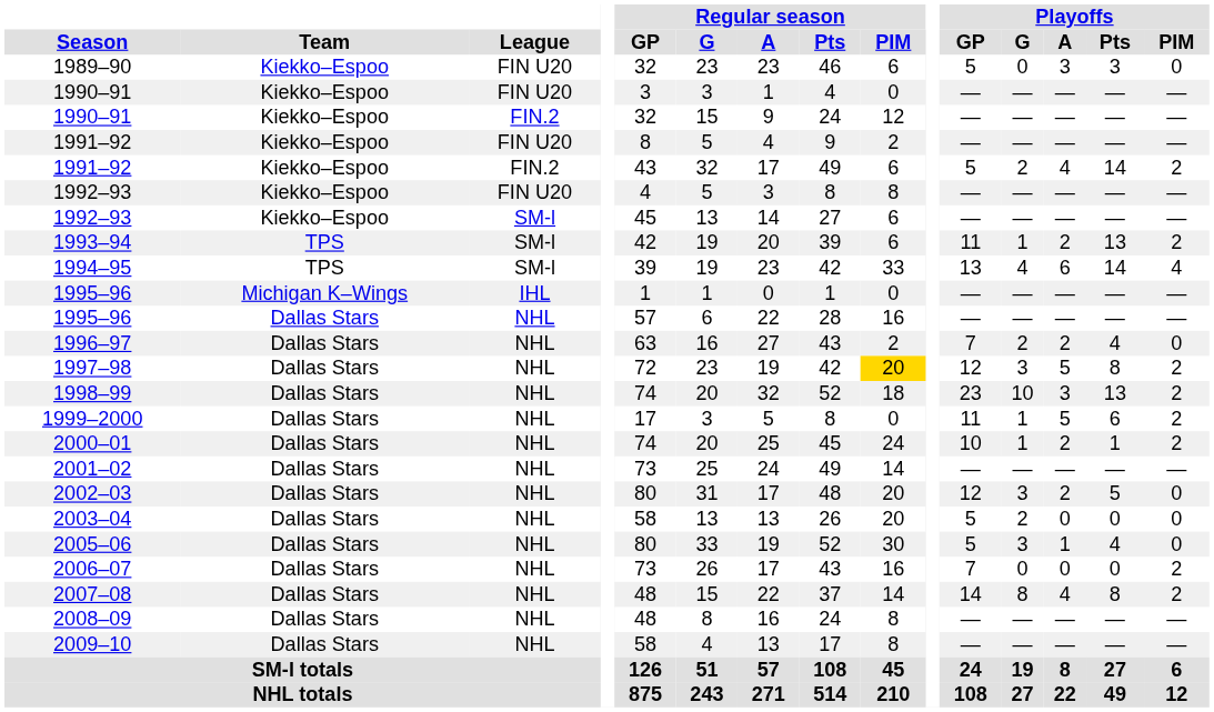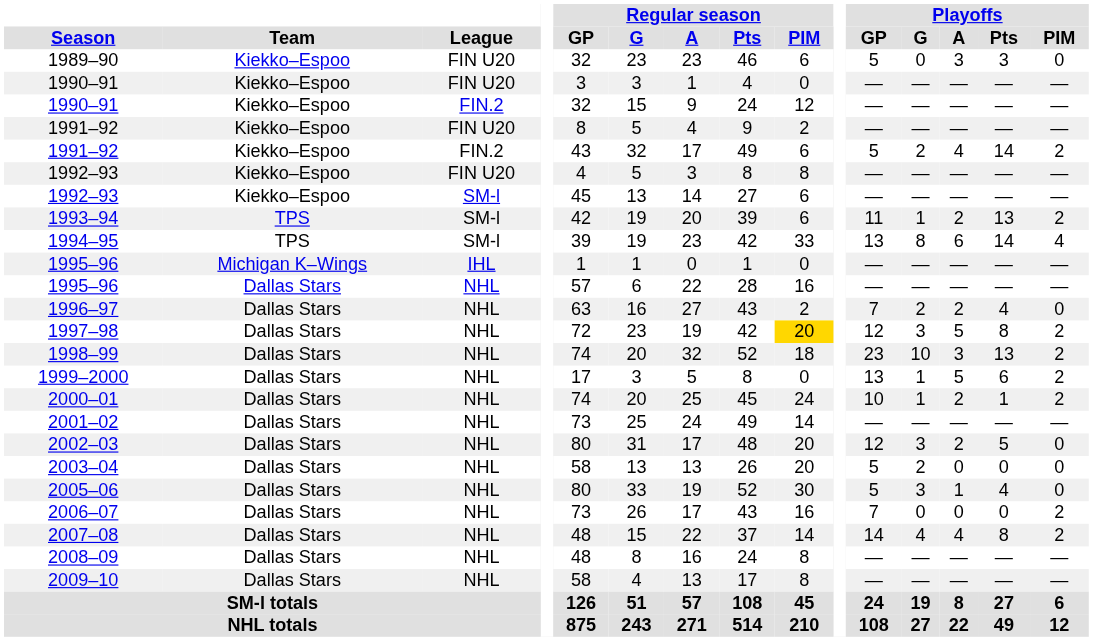1994–95 | Playoffs / G: 4 -> 8
1999–2000 | Playoffs / GP: 11 -> 13
2007–08 | Playoffs / G: 8 -> 4
